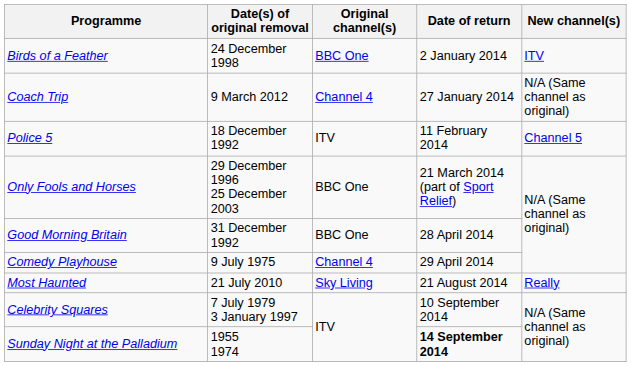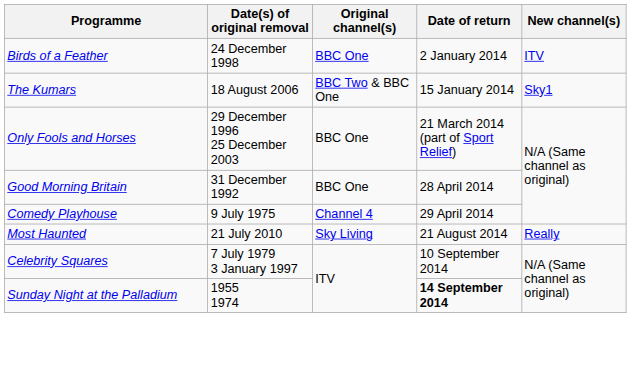+ row: The Kumars | 18 August 2006 | BBC Two & BBC One | 15 January 2014 | Sky1
- row: Coach Trip | 9 March 2012 | Channel 4 | 27 January 2014 | N/A (Same channel as original)
- row: Police 5 | 18 December 1992 | ITV | 11 February 2014 | Channel 5
